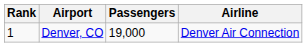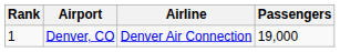columns swapped: Passengers <-> Airline
